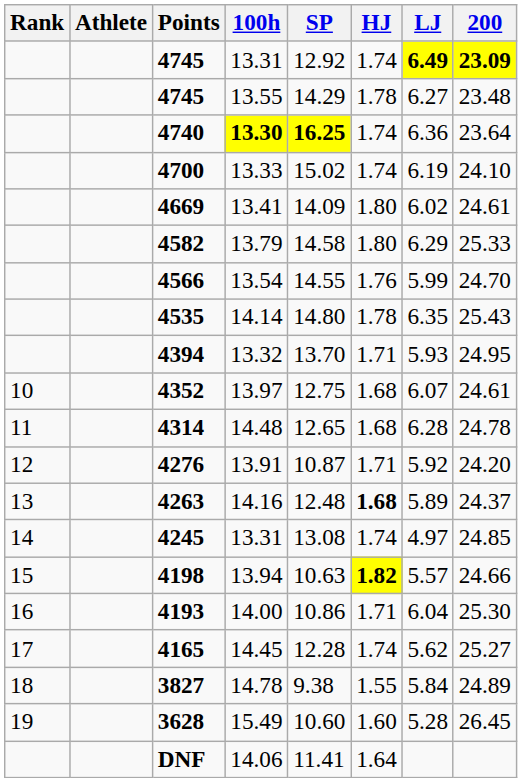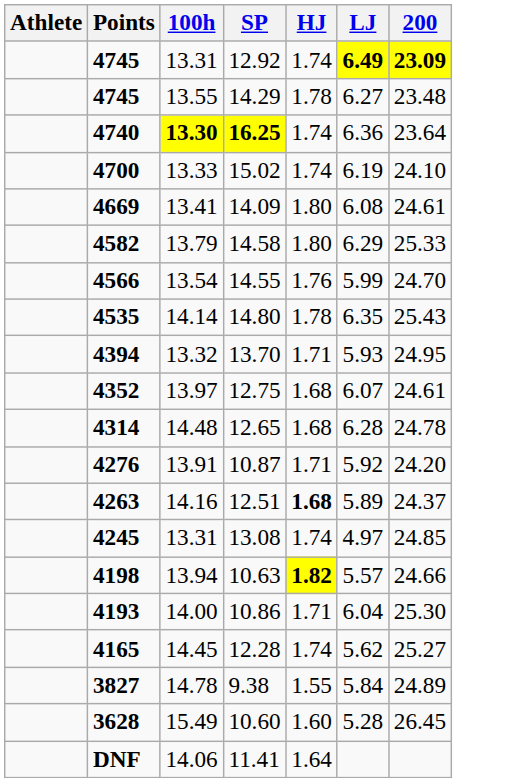- column: Rank | 10 | 11 | 12 | 13 | 14 | 15 | 16 | 17 | 18 | 19
4669 | LJ: 6.02 -> 6.08
4263 | SP: 12.48 -> 12.51
